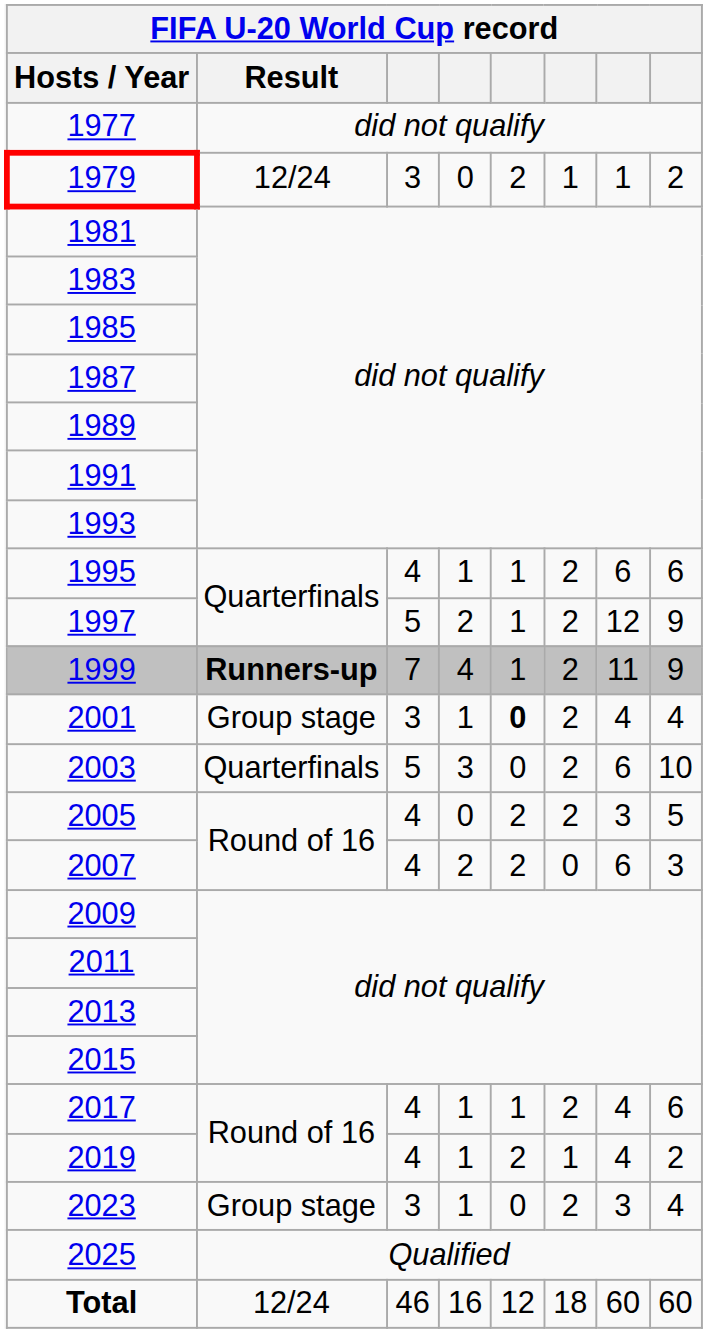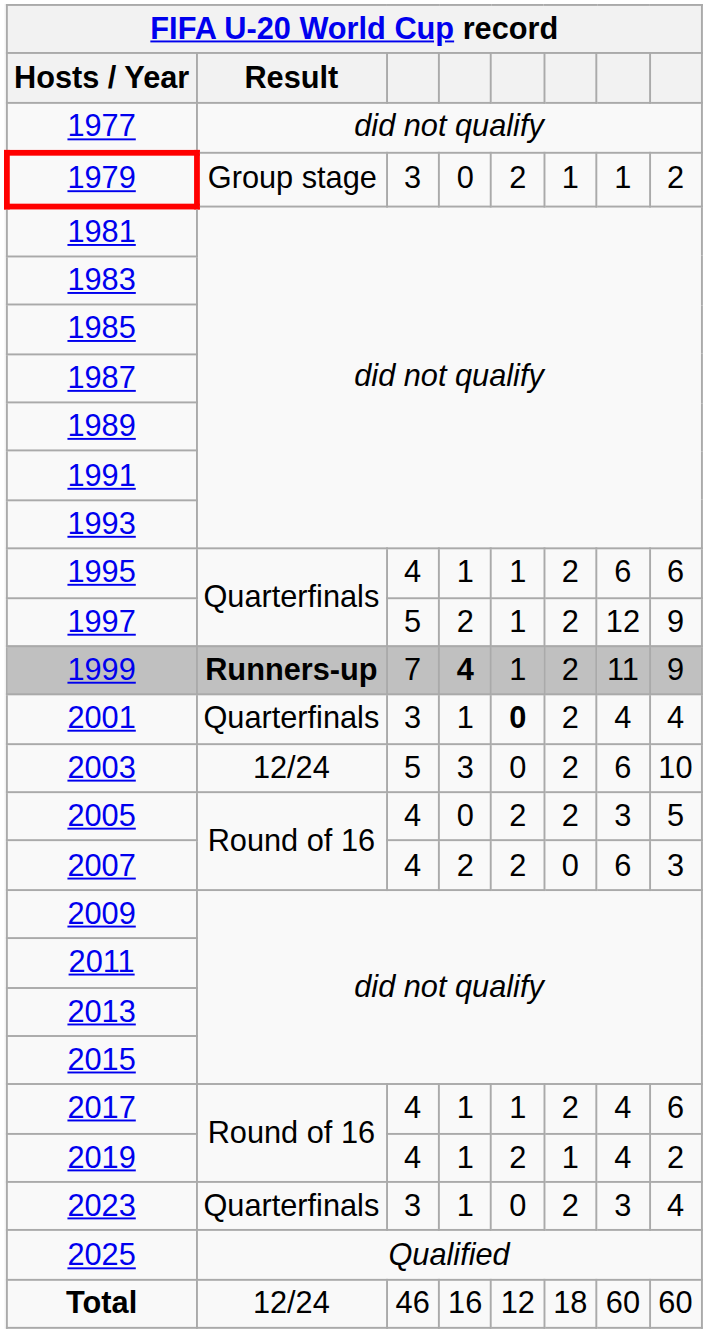1979 | Result: 12/24 -> Group stage
1999 | column 4: normal -> bold
2001 | Result: Group stage -> Quarterfinals
2003 | Result: Quarterfinals -> 12/24
2023 | Result: Group stage -> Quarterfinals
